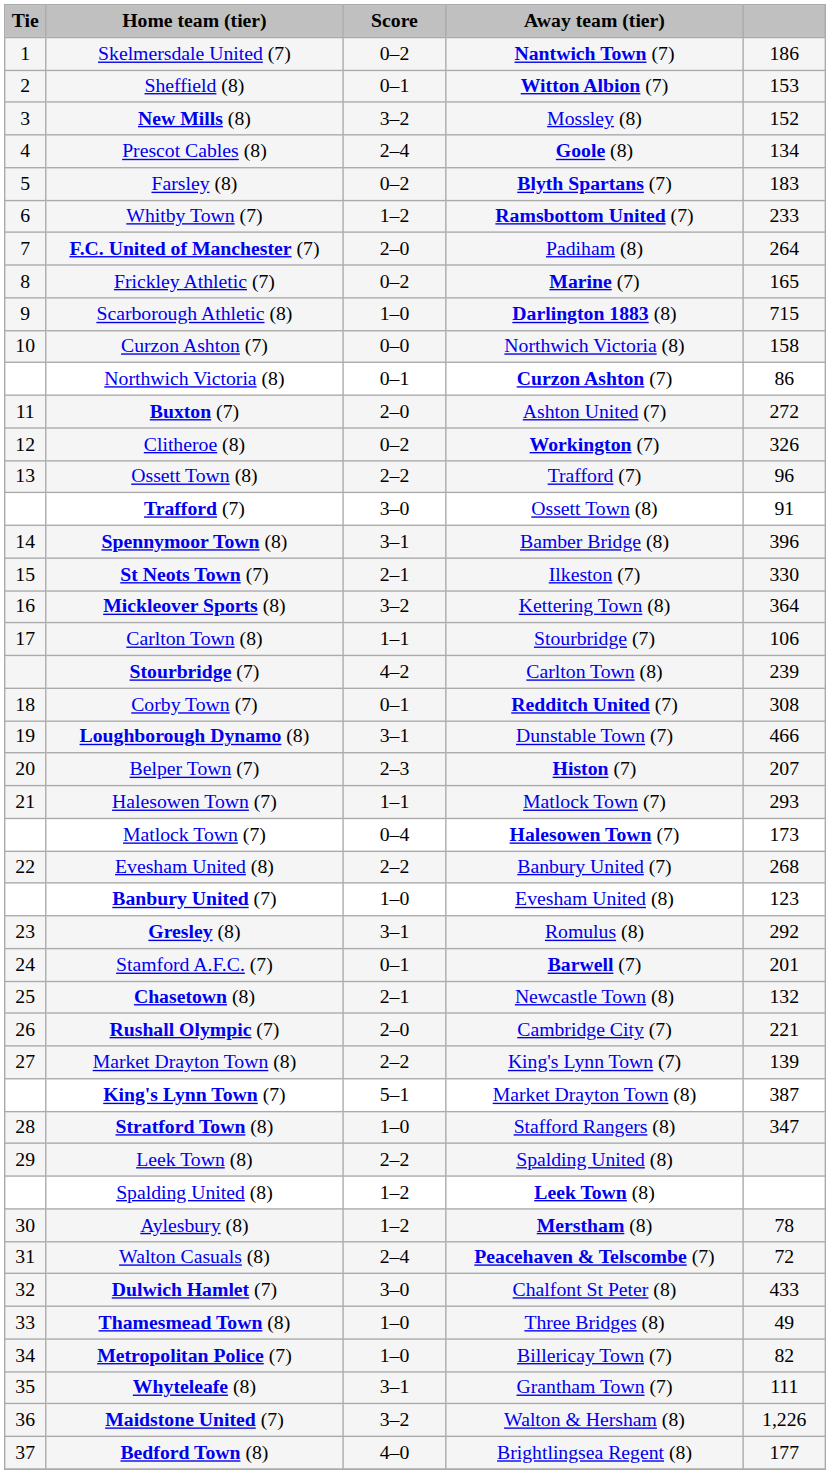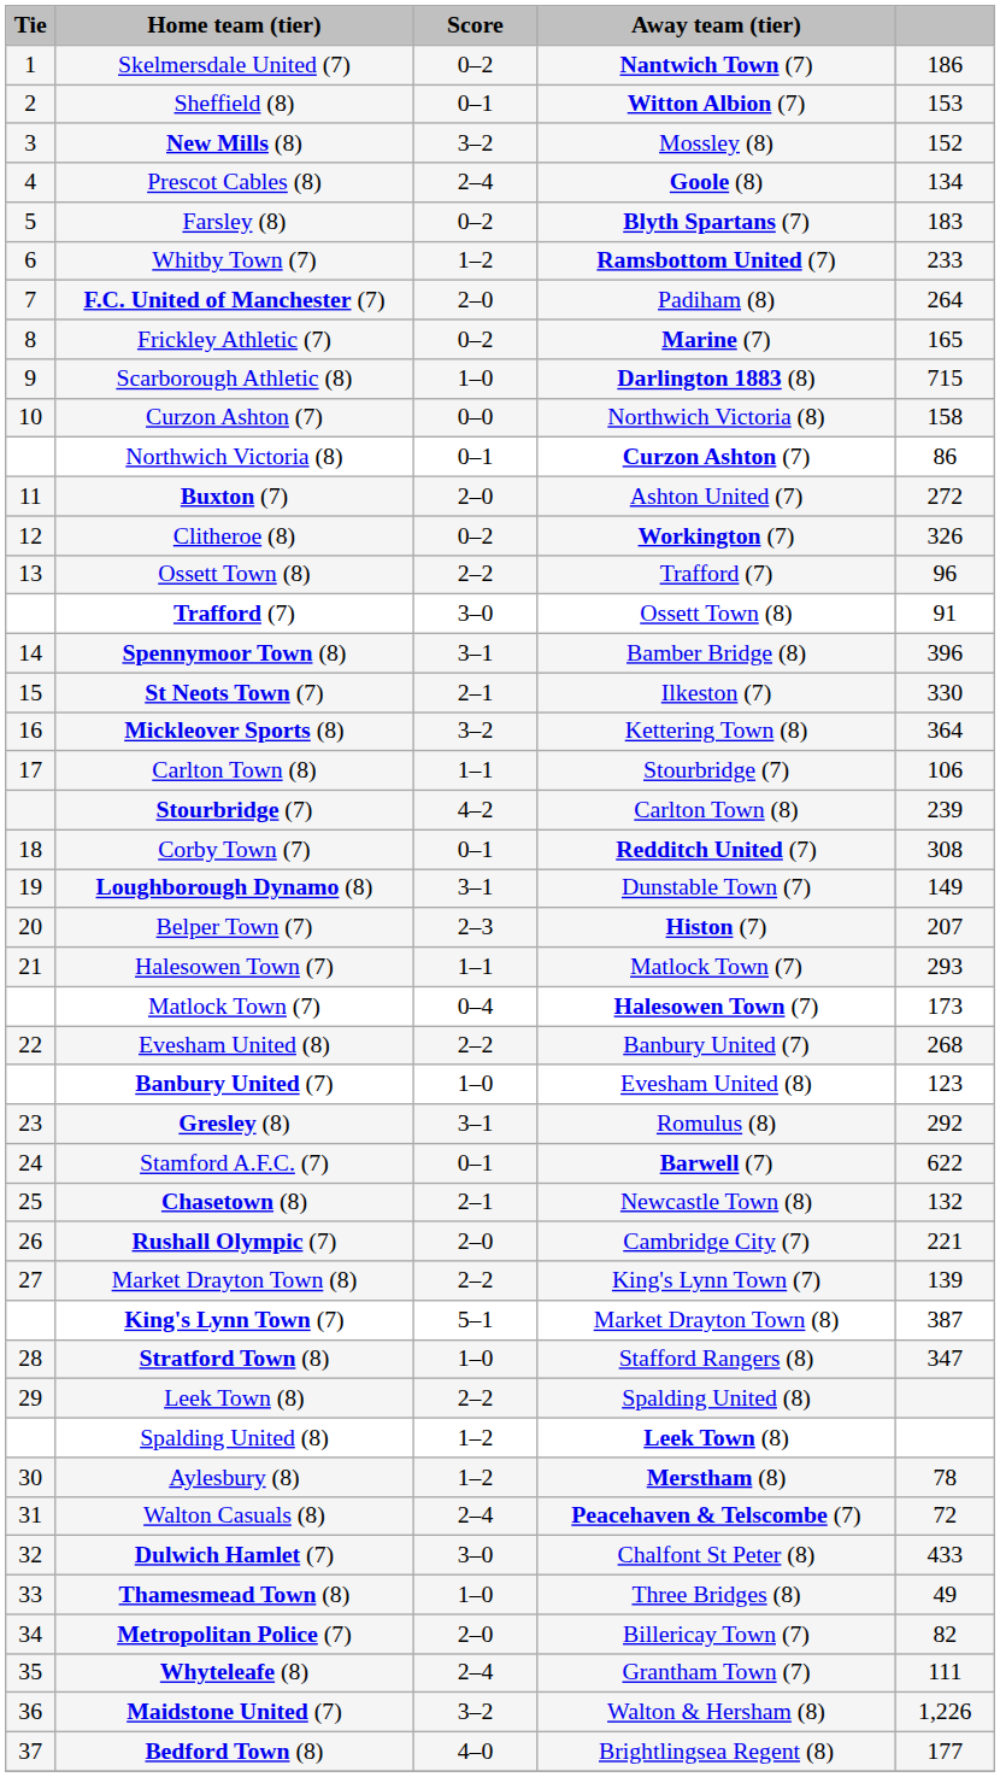Loughborough Dynamo (8) | column 5: 466 -> 149
Stamford A.F.C. (7) | column 5: 201 -> 622
Metropolitan Police (7) | Score: 1–0 -> 2–0
Whyteleafe (8) | Score: 3–1 -> 2–4
